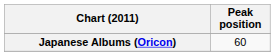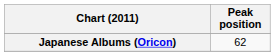Japanese Albums (Oricon) | Peak position: 60 -> 62
